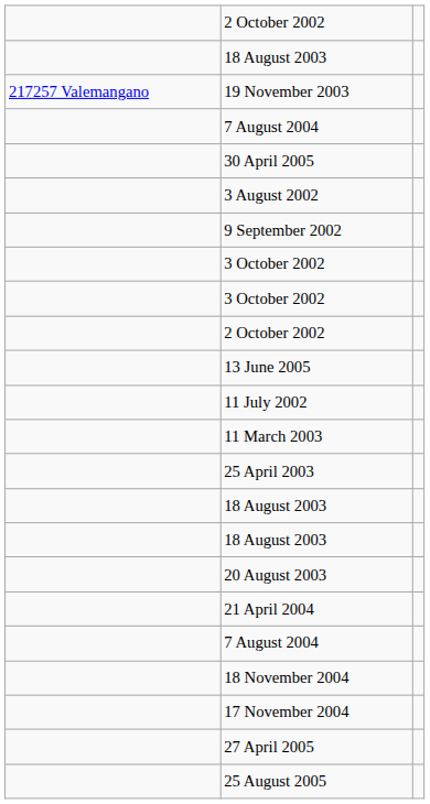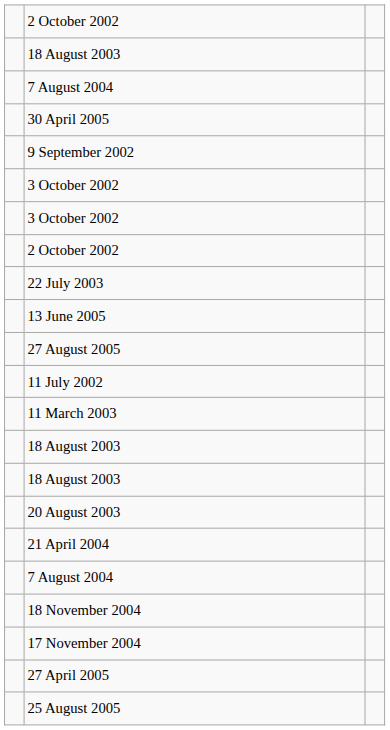- row: 217257 Valemangano | 19 November 2003
- row: 3 August 2002
+ row: 22 July 2003
+ row: 27 August 2005
- row: 25 April 2003
